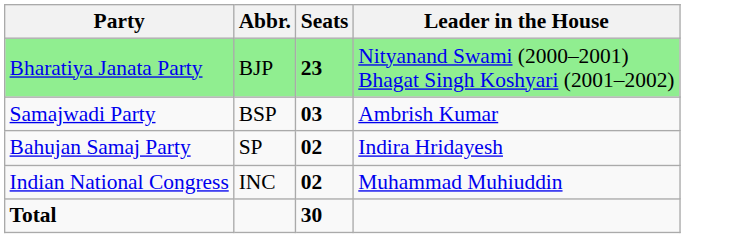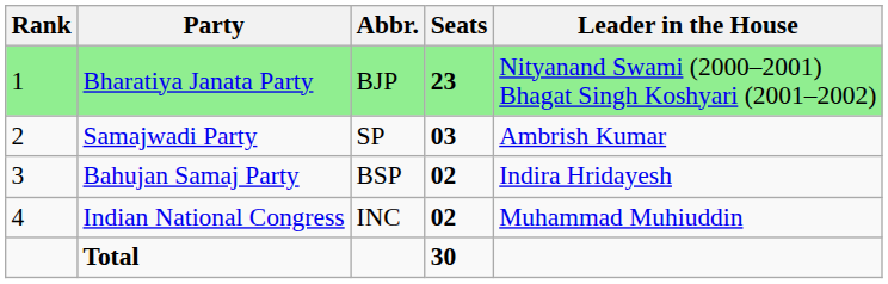+ column: Rank | 1 | 2 | 3 | 4
Samajwadi Party | Abbr.: BSP -> SP
Bahujan Samaj Party | Abbr.: SP -> BSP
